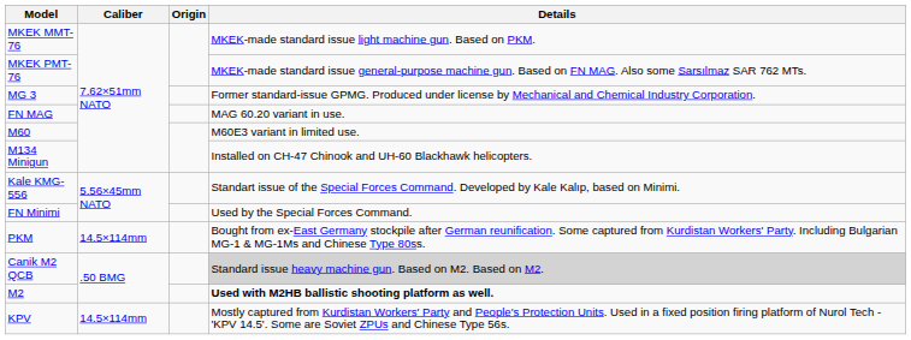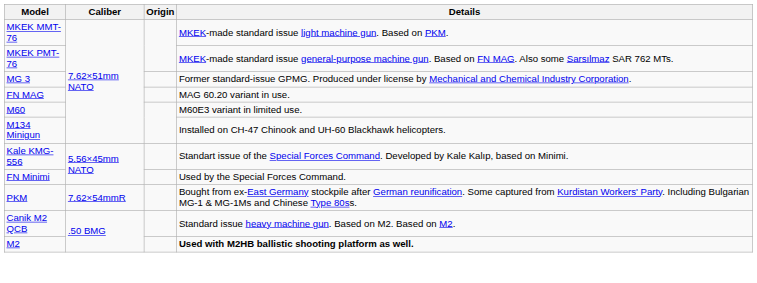PKM | Caliber: 14.5×114mm -> 7.62×54mmR
Canik M2 QCB | Details: lightgrey background -> no background
- row: KPV | 14.5×114mm | Mostly captured from Kurdistan Workers' Party and People's Protection Units. Used in a fixed position firing platform of Nurol Tech - 'KPV 14.5'. Some are Soviet ZPUs and Chinese Type 56s.
